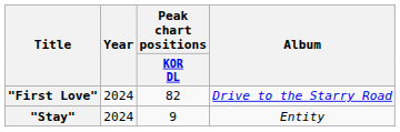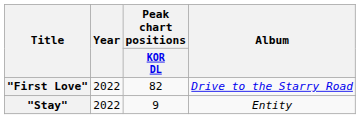"First Love" | Year: 2024 -> 2022
"Stay" | Year: 2024 -> 2022
